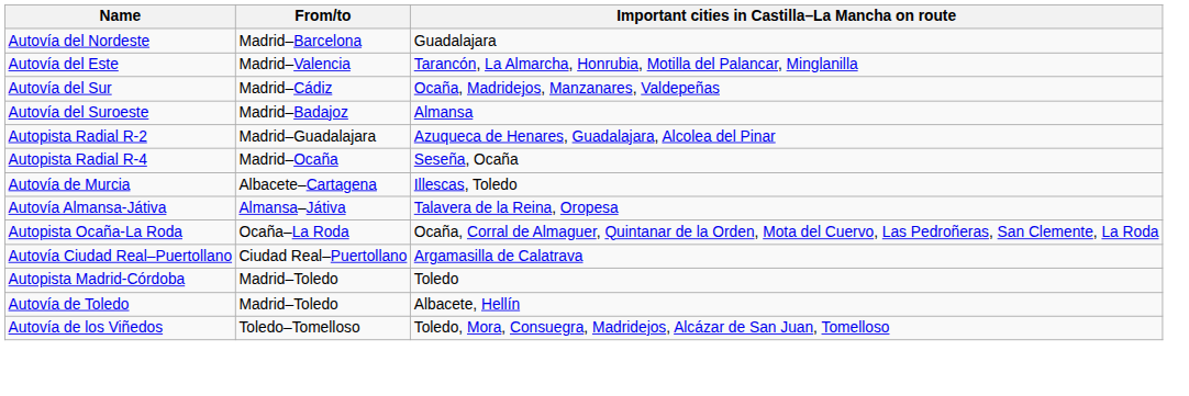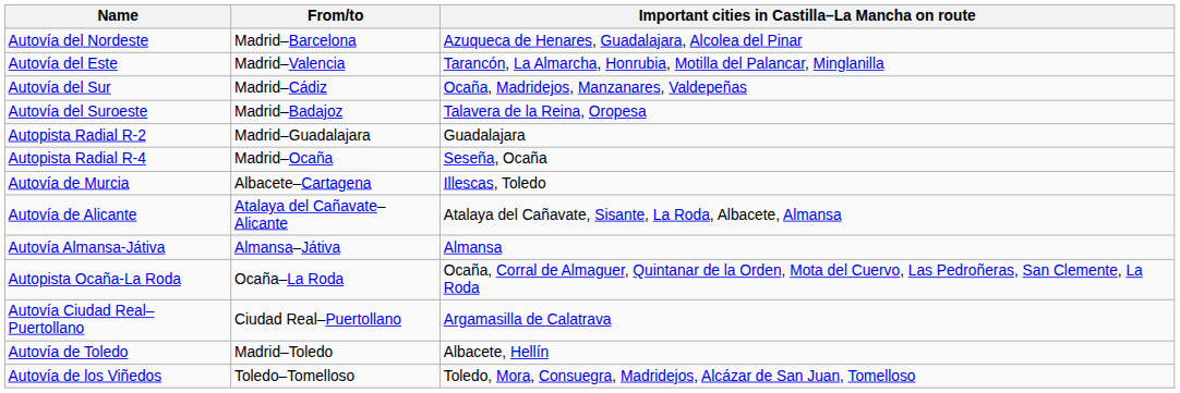Autovía del Nordeste | Important cities in Castilla–La Mancha on route: Guadalajara -> Azuqueca de Henares, Guadalajara, Alcolea del Pinar
Autovía del Suroeste | Important cities in Castilla–La Mancha on route: Almansa -> Talavera de la Reina, Oropesa
Autopista Radial R-2 | Important cities in Castilla–La Mancha on route: Azuqueca de Henares, Guadalajara, Alcolea del Pinar -> Guadalajara
+ row: Autovía de Alicante | Atalaya del Cañavate–Alicante | Atalaya del Cañavate, Sisante, La Roda, Albacete, Almansa
Autovía Almansa-Játiva | Important cities in Castilla–La Mancha on route: Talavera de la Reina, Oropesa -> Almansa
- row: Autopista Madrid-Córdoba | Madrid–Toledo | Toledo
